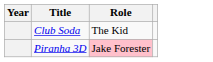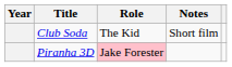+ column: Notes | Short film
